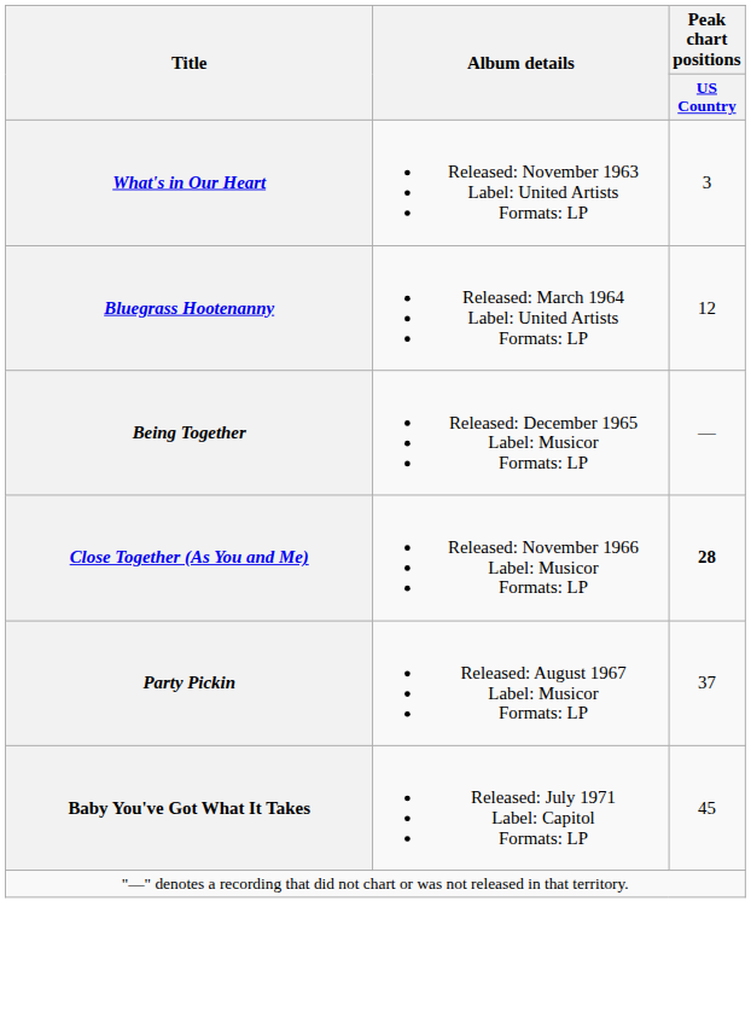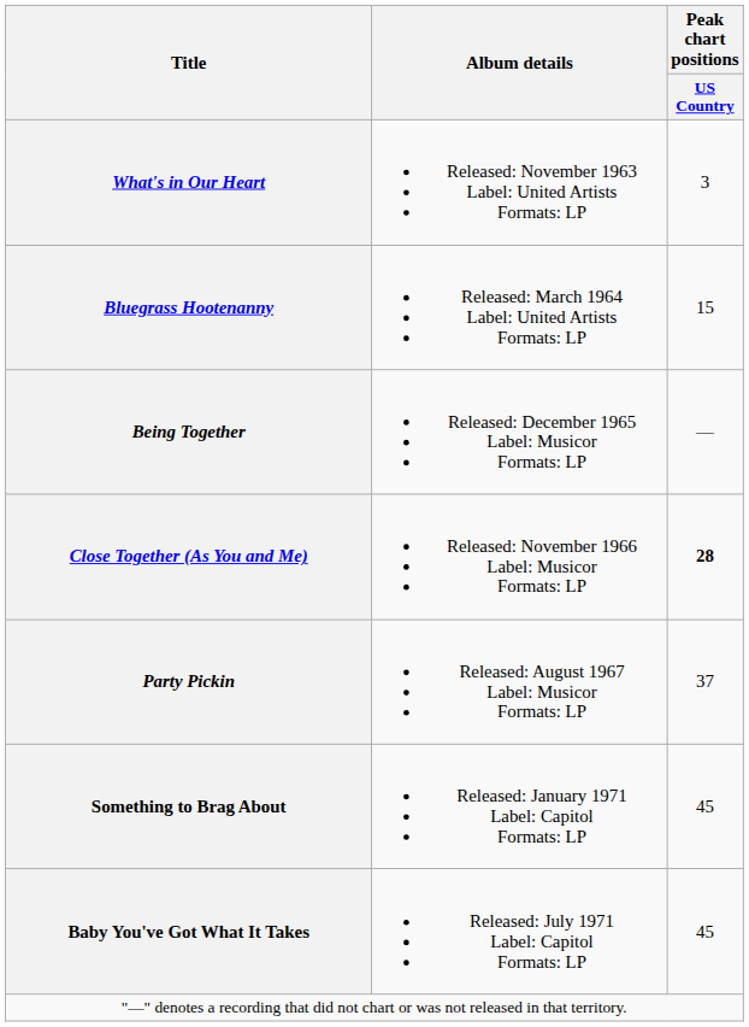Bluegrass Hootenanny | Peak chart positions / US Country: 12 -> 15
+ row: Something to Brag About | Released: January 1971 Label: Capitol Formats: LP | 45
